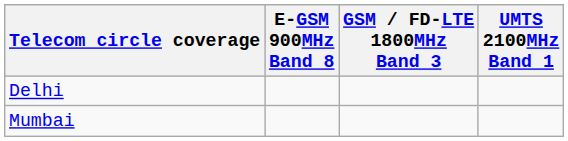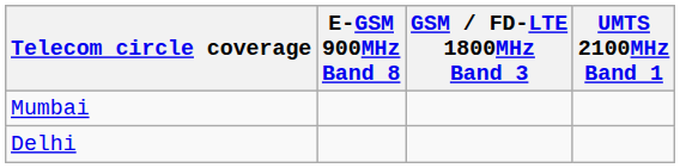rows swapped: Delhi <-> Mumbai
